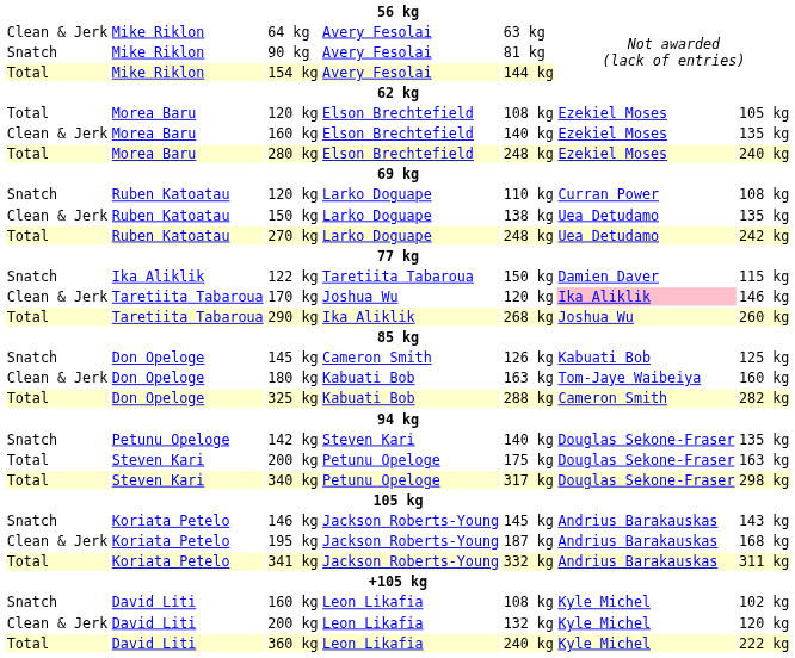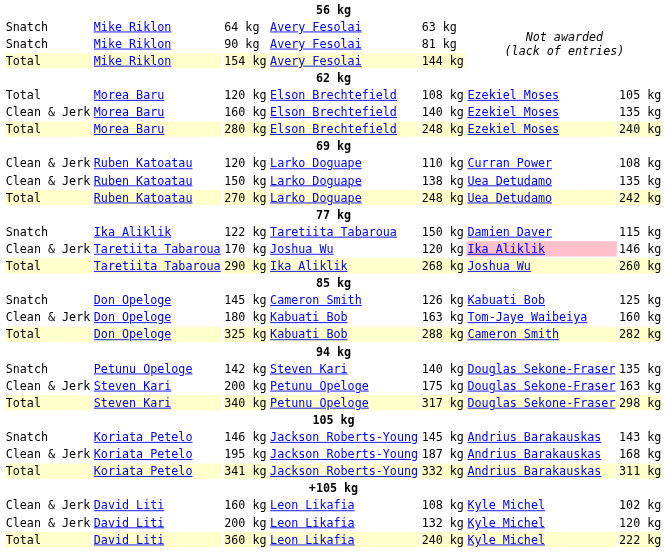64 kg | column 1: Clean & Jerk -> Snatch
120 kg / Larko Doguape | column 1: Snatch -> Clean & Jerk
200 kg / Petunu Opeloge | column 1: Total -> Clean & Jerk
160 kg / Leon Likafia | column 1: Snatch -> Clean & Jerk
